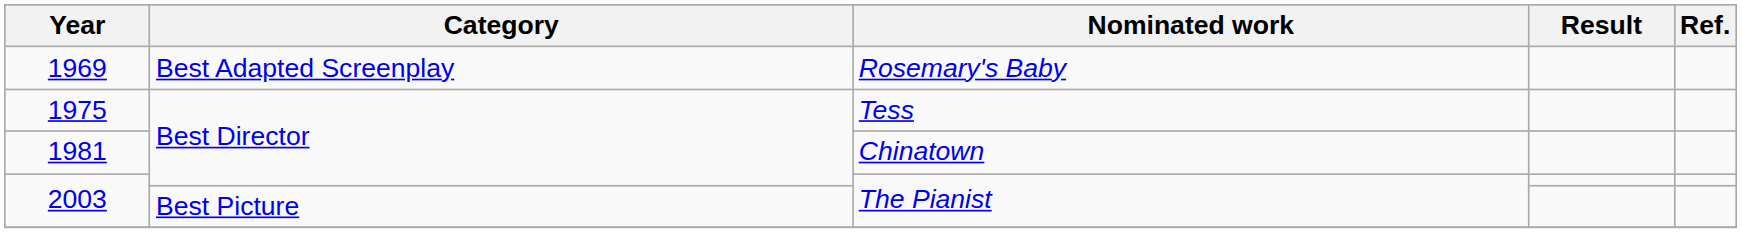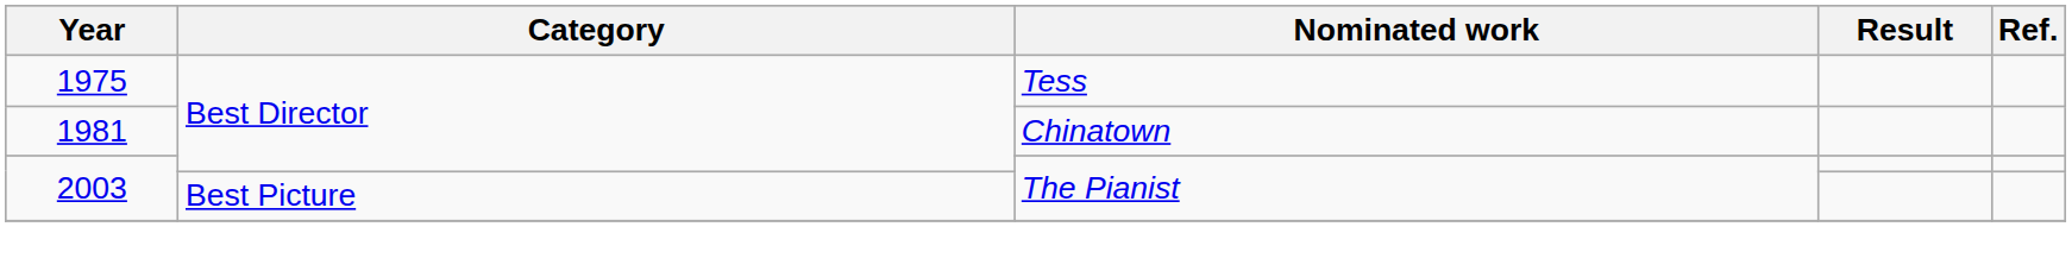- row: 1969 | Best Adapted Screenplay | Rosemary's Baby
